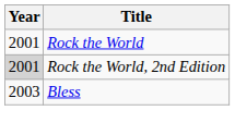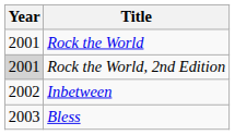+ row: 2002 | Inbetween
